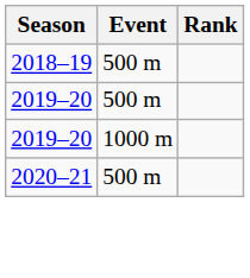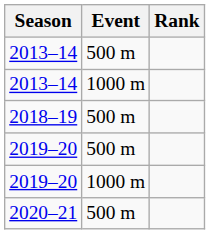+ row: 2013–14 | 500 m
+ row: 2013–14 | 1000 m
